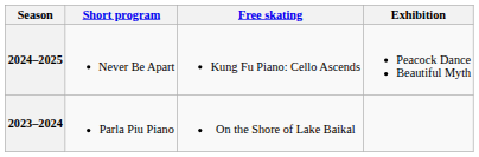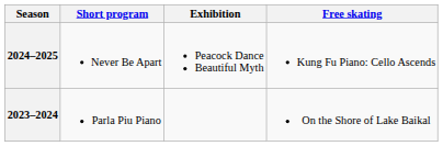columns swapped: Free skating <-> Exhibition
